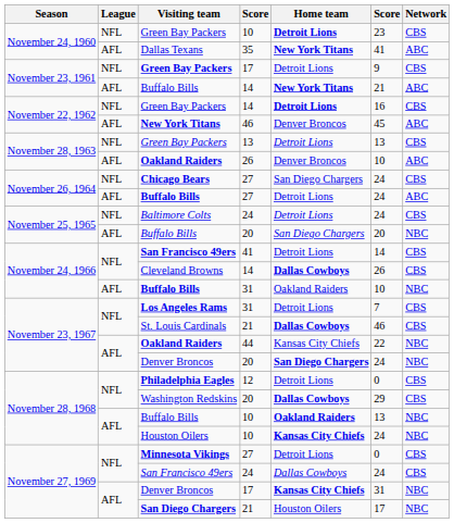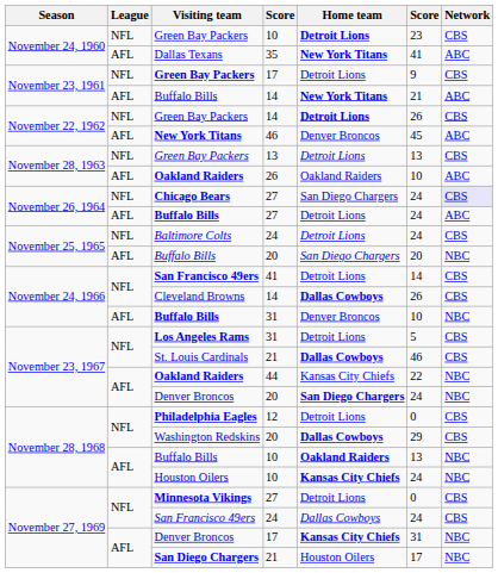Green Bay Packers / 14 | column 6: 16 -> 26
Oakland Raiders / 26 | Home team: Denver Broncos -> Oakland Raiders
Chicago Bears | Network: no background -> lavender background
Buffalo Bills / 31 | Home team: Oakland Raiders -> Denver Broncos
Los Angeles Rams | column 6: 7 -> 5
